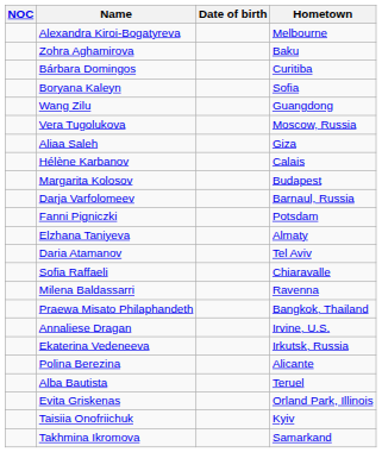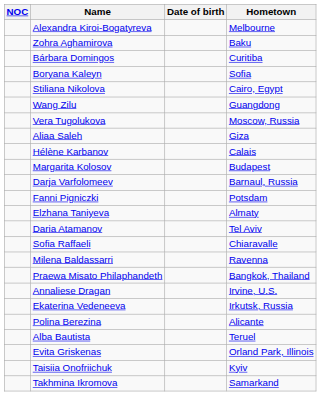+ row: Stiliana Nikolova | Cairo, Egypt
